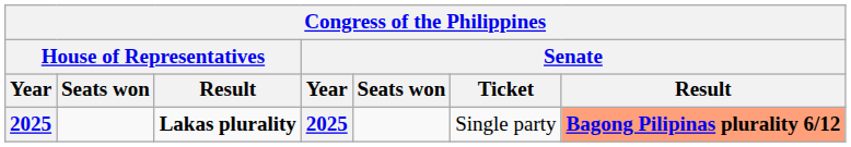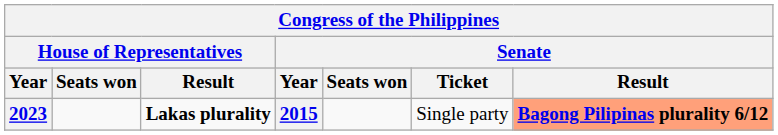Lakas plurality | House of Representatives / Year: 2025 -> 2023
Lakas plurality | Senate / Year: 2025 -> 2015
